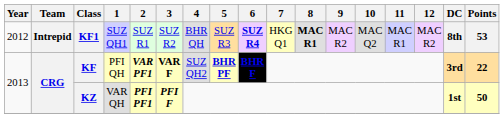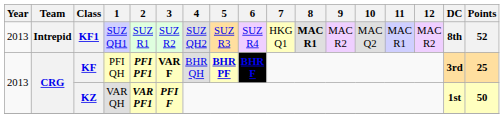KF1 | Year: 2012 -> 2013
KF1 | 4: BHR QH -> SUZ QH2
KF1 | 6: bold -> normal
KF1 | Points: 53 -> 52
KF | 2: VAR PF1 -> PFI PF1
KF | 4: SUZ QH2 -> BHR QH
KF | Points: 22 -> 25
KZ | 2: PFI PF1 -> VAR PF1
